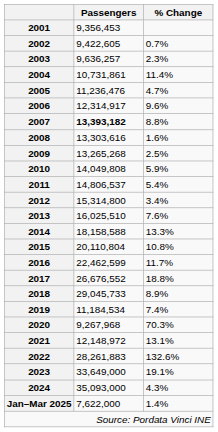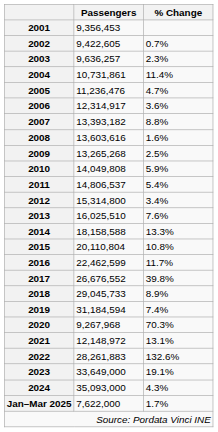2006 | % Change: 9.6% -> 3.6%
2007 | Passengers: bold -> normal
2008 | Passengers: 13,303,616 -> 13,603,616
2017 | % Change: 18.8% -> 39.8%
2019 | Passengers: 11,184,534 -> 31,184,594
Jan–Mar 2025 | % Change: 1.4% -> 1.7%
